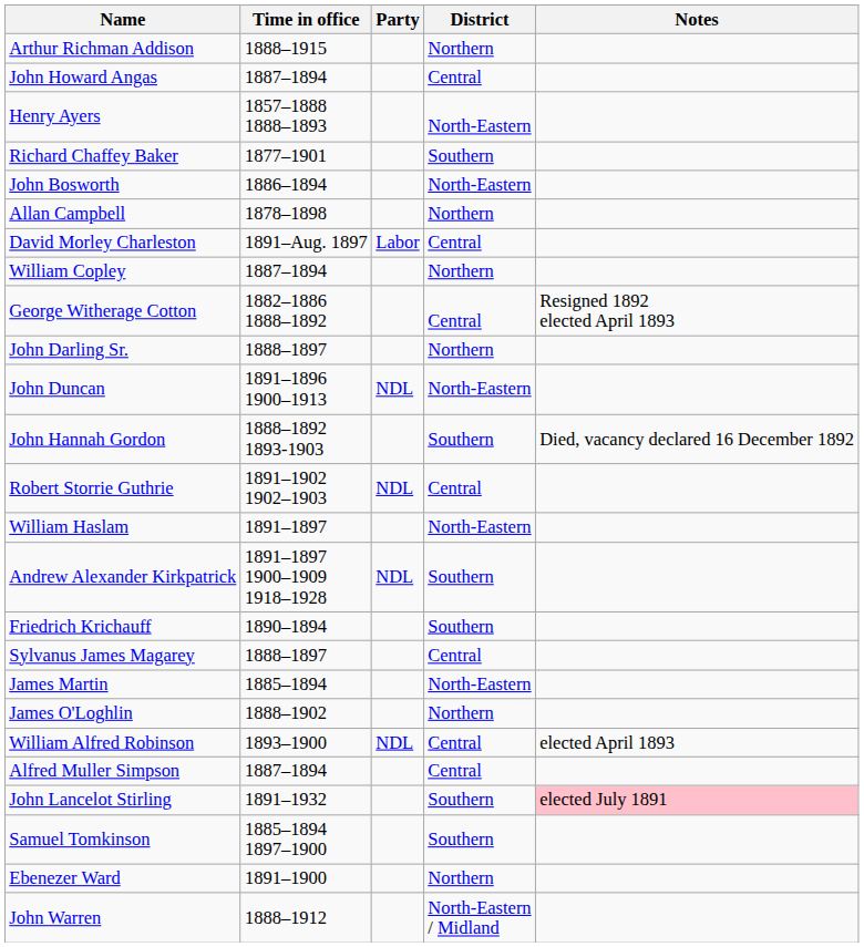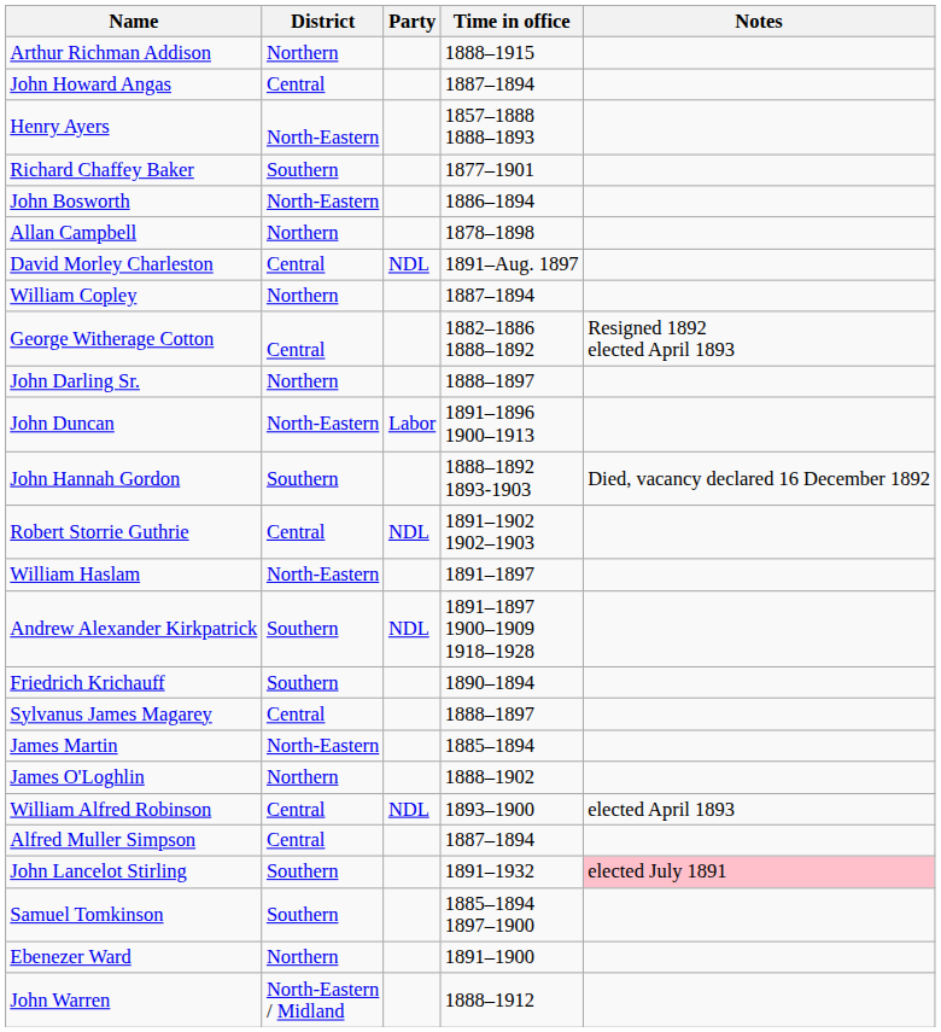columns swapped: District <-> Time in office
David Morley Charleston | Party: Labor -> NDL
John Duncan | Party: NDL -> Labor
